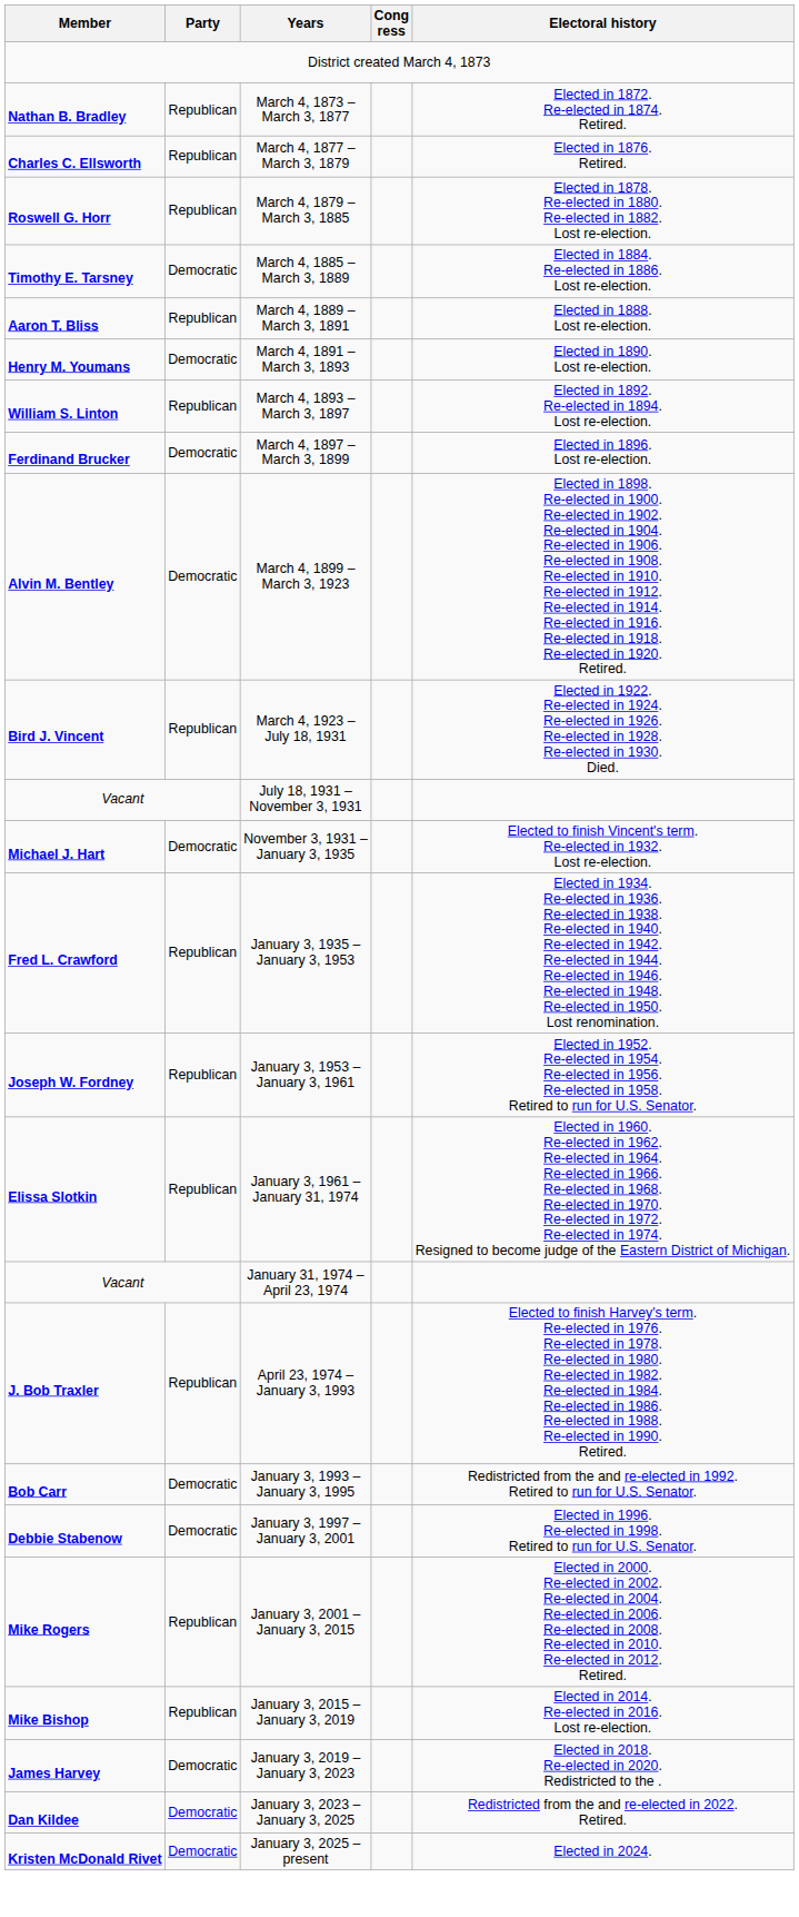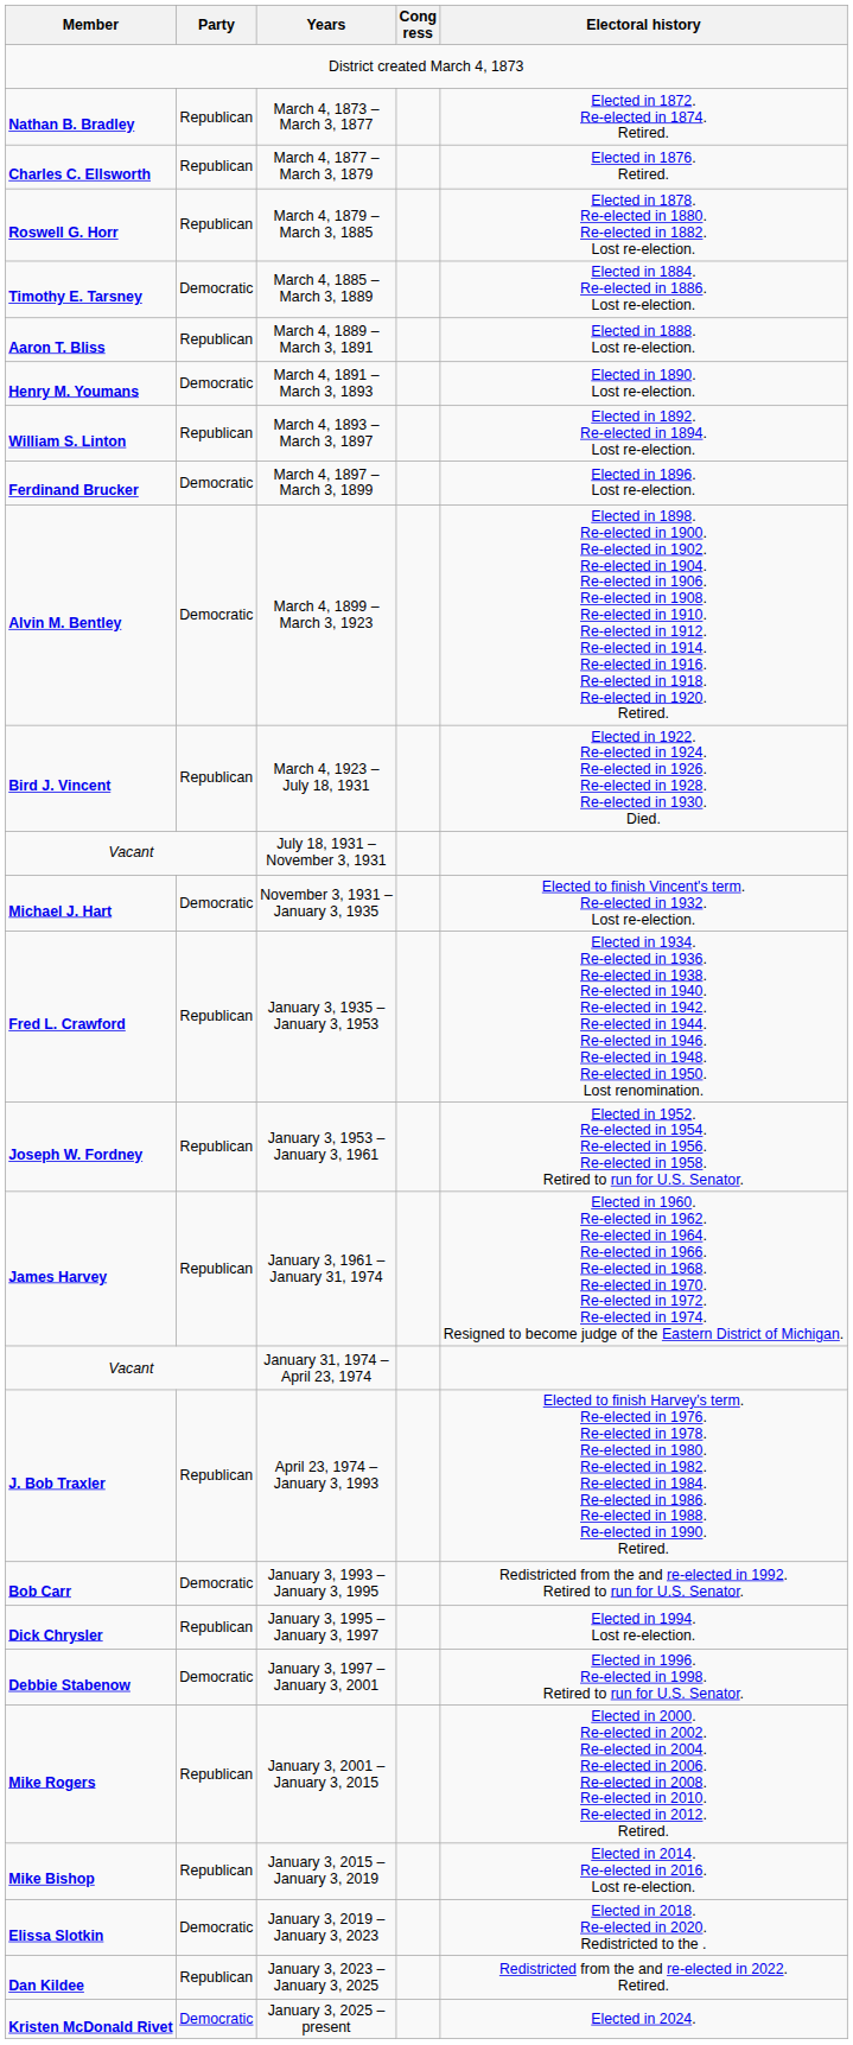January 3, 1961 – January 31, 1974 | Member: Elissa Slotkin -> James Harvey
+ row: Dick Chrysler | Republican | January 3, 1995 – January 3, 1997 | Elected in 1994. Lost re-election.
January 3, 2019 – January 3, 2023 | Member: James Harvey -> Elissa Slotkin
January 3, 2023 – January 3, 2025 | Party: Democratic -> Republican
